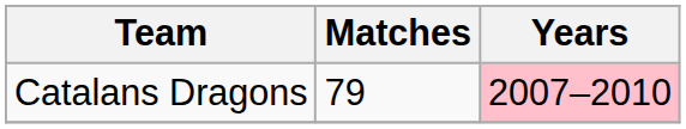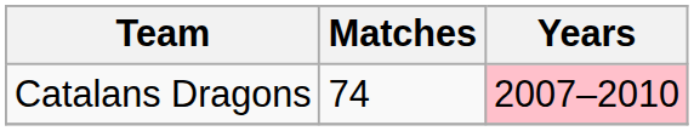Catalans Dragons | Matches: 79 -> 74
